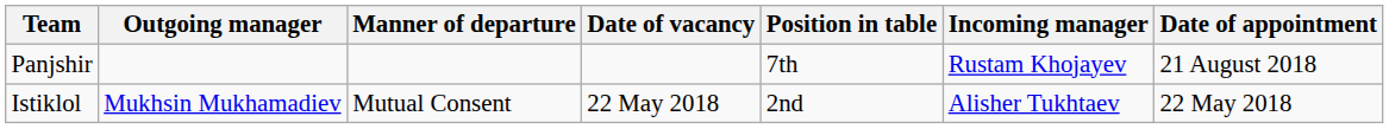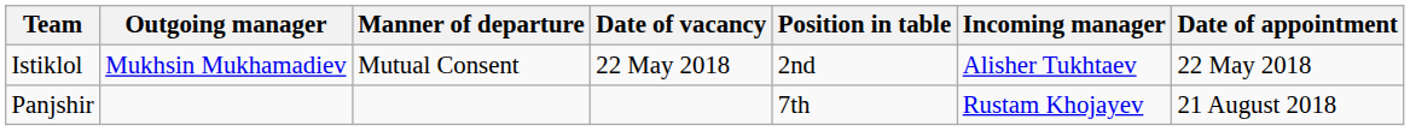rows swapped: Istiklol <-> Panjshir
